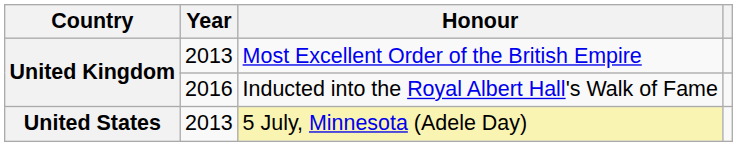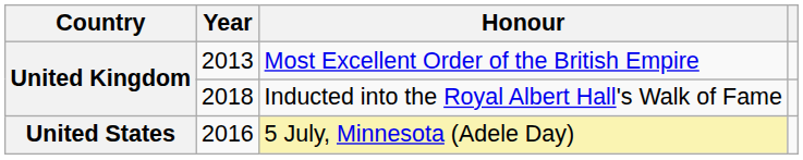Inducted into the Royal Albert Hall's Walk of Fame | Year: 2016 -> 2018
5 July, Minnesota (Adele Day) | Year: 2013 -> 2016
